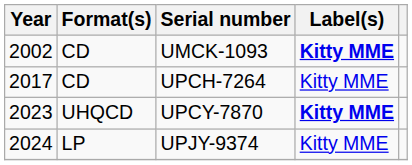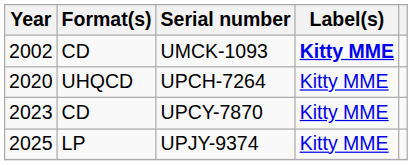UPCH-7264 | Year: 2017 -> 2020
UPCH-7264 | Format(s): CD -> UHQCD
UPCY-7870 | Format(s): UHQCD -> CD
UPCY-7870 | Label(s): bold -> normal
UPJY-9374 | Year: 2024 -> 2025
